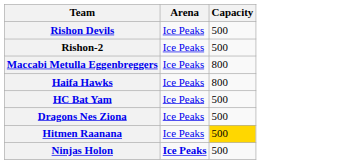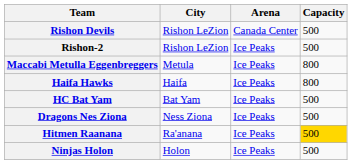+ column: City | Rishon LeZion | Rishon LeZion | Metula | Haifa | Bat Yam | Ness Ziona | Ra'anana | Holon
Rishon Devils | Arena: Ice Peaks -> Canada Center
Ninjas Holon | Arena: bold -> normal
